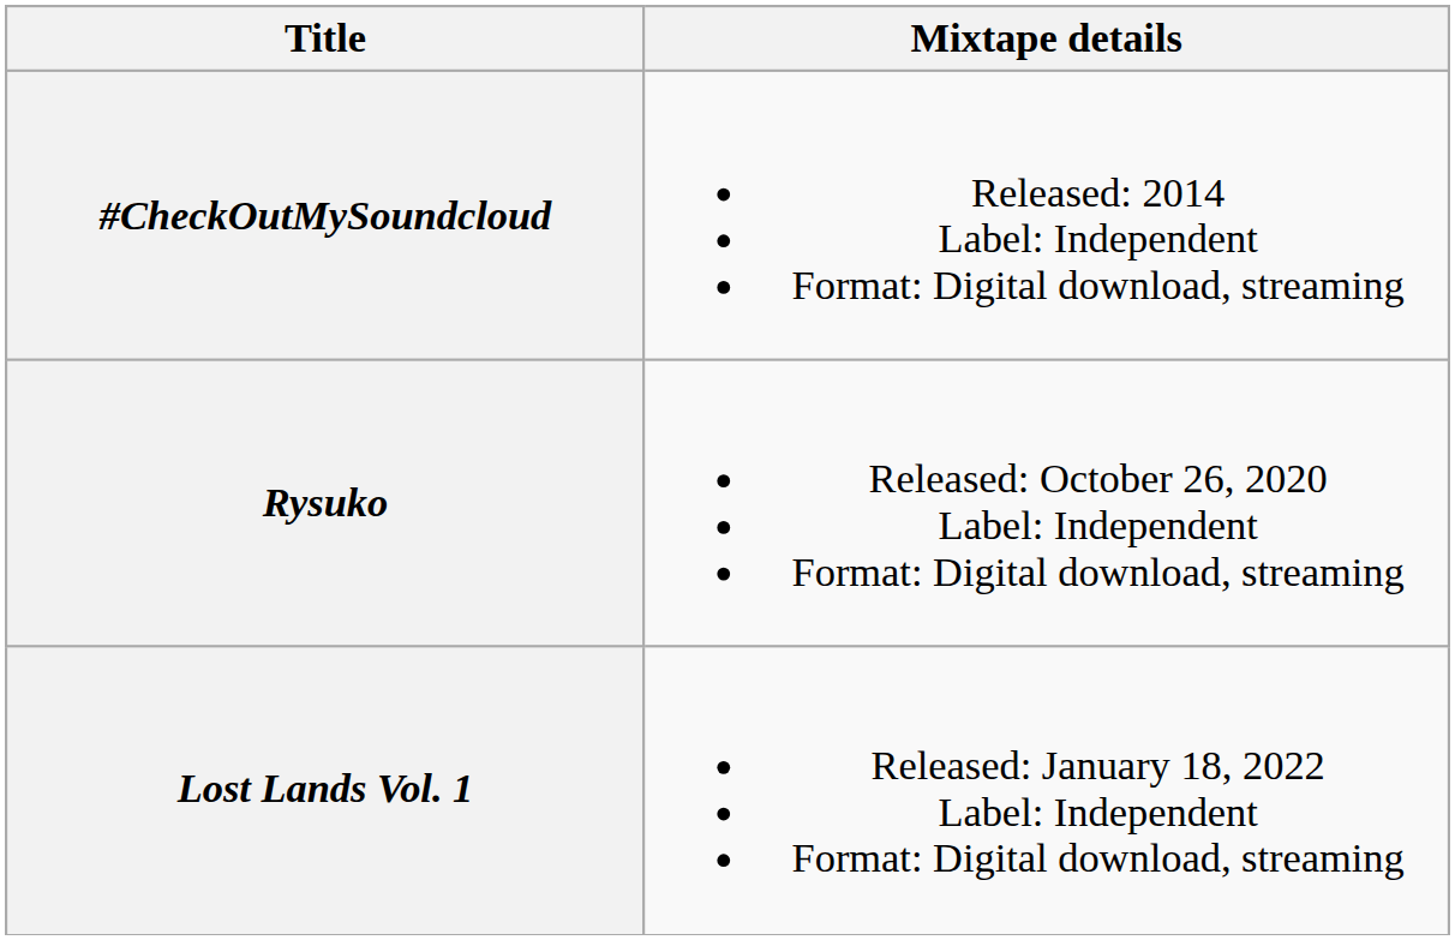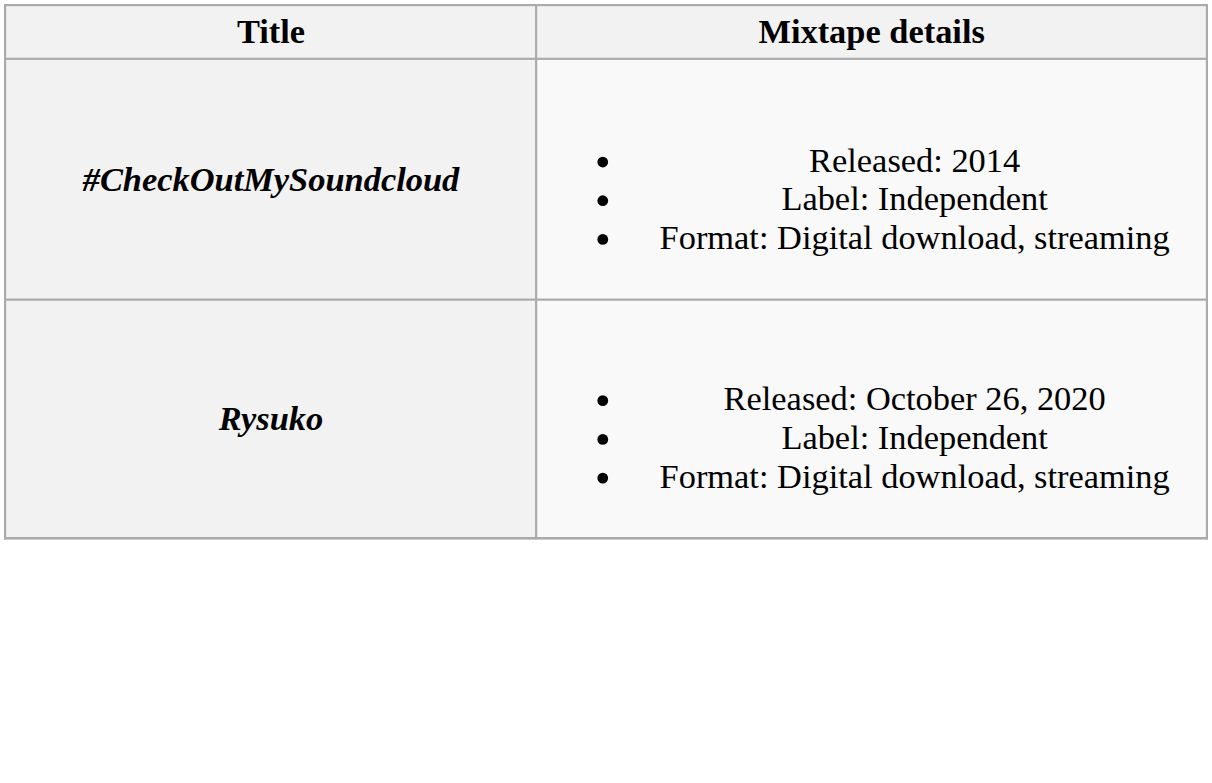- row: Lost Lands Vol. 1 | Released: January 18, 2022 Label: Independent Format: Digital download, streaming
